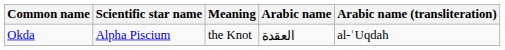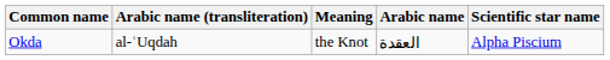columns swapped: Arabic name (transliteration) <-> Scientific star name
